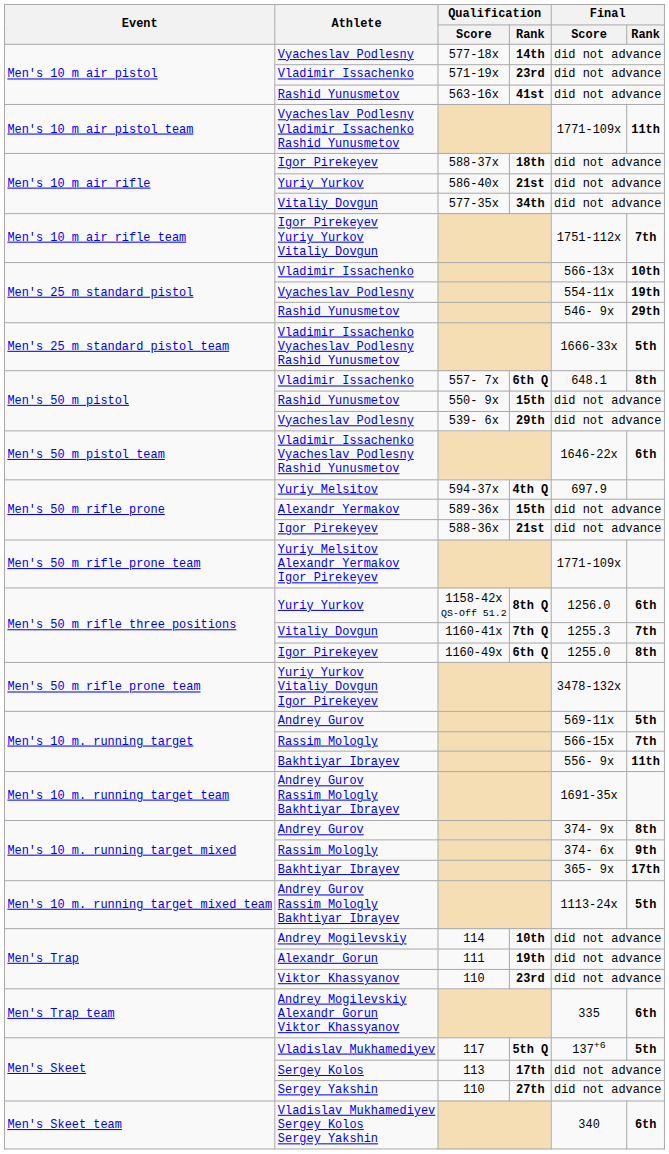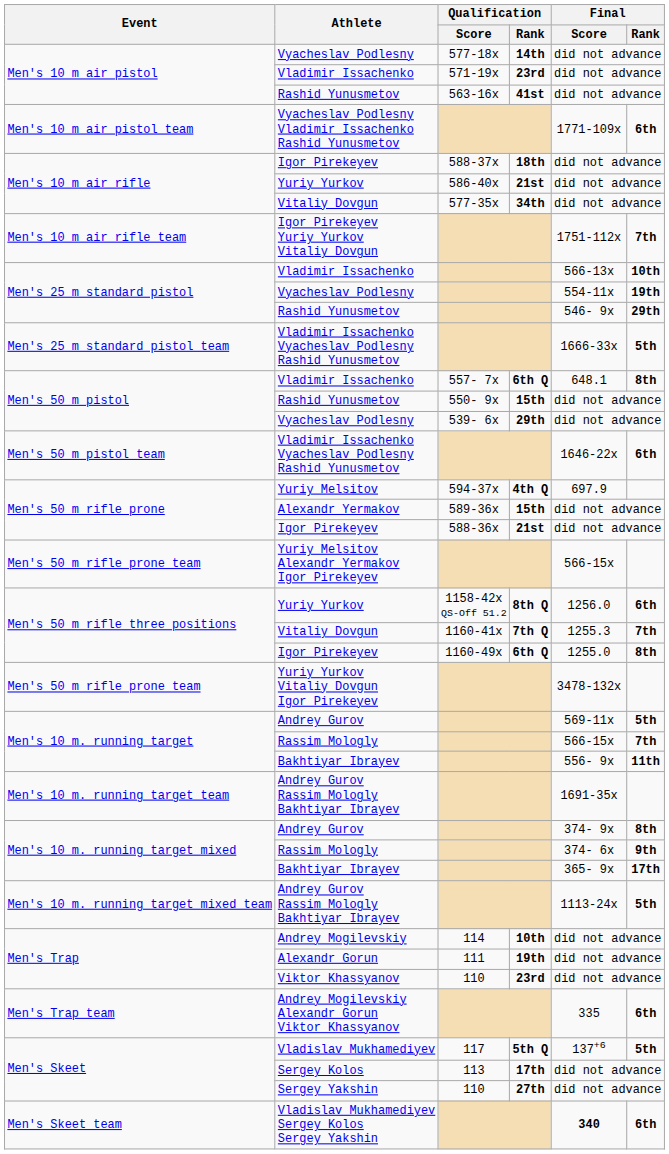Vyacheslav Podlesny Vladimir Issachenko Rashid Yunusmetov | Final / Rank: 11th -> 6th
Yuriy Melsitov Alexandr Yermakov Igor Pirekeyev | Final / Score: 1771-109x -> 566-15x
Vladislav Mukhamediyev Sergey Kolos Sergey Yakshin | Final / Score: normal -> bold
